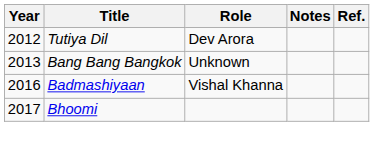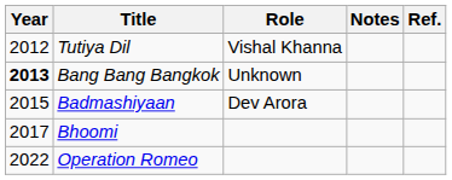Tutiya Dil | Role: Dev Arora -> Vishal Khanna
Bang Bang Bangkok | Year: normal -> bold
Badmashiyaan | Year: 2016 -> 2015
Badmashiyaan | Role: Vishal Khanna -> Dev Arora
+ row: 2022 | Operation Romeo
